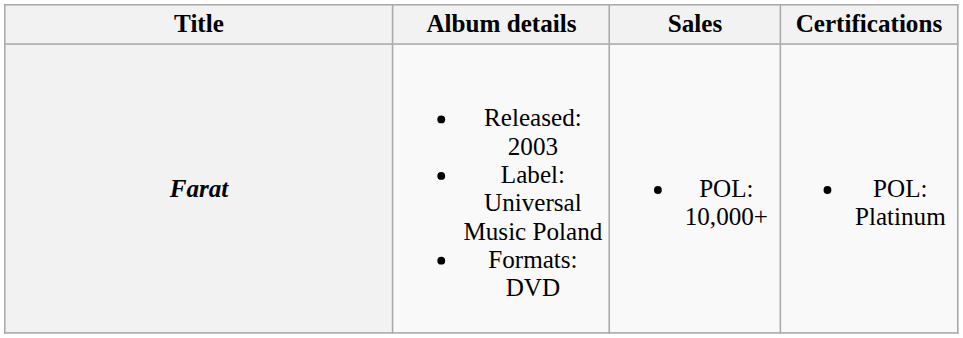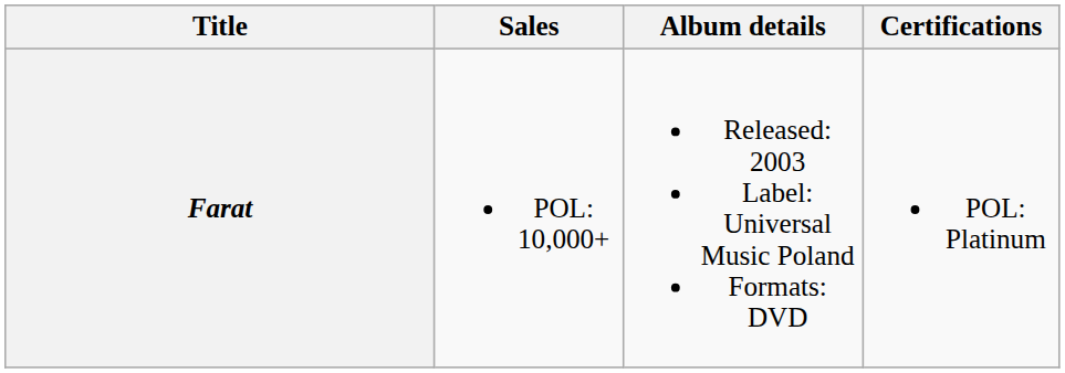columns swapped: Album details <-> Sales
